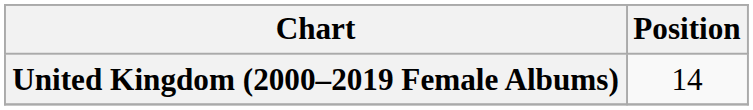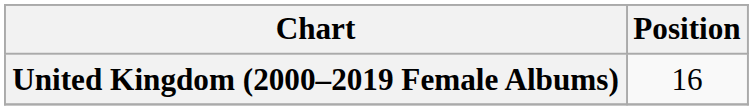United Kingdom (2000–2019 Female Albums) | Position: 14 -> 16
